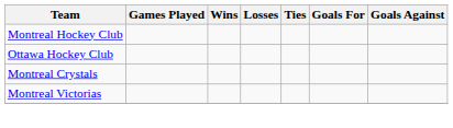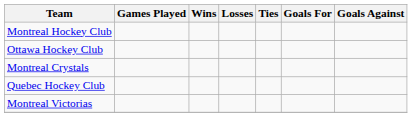+ row: Quebec Hockey Club
